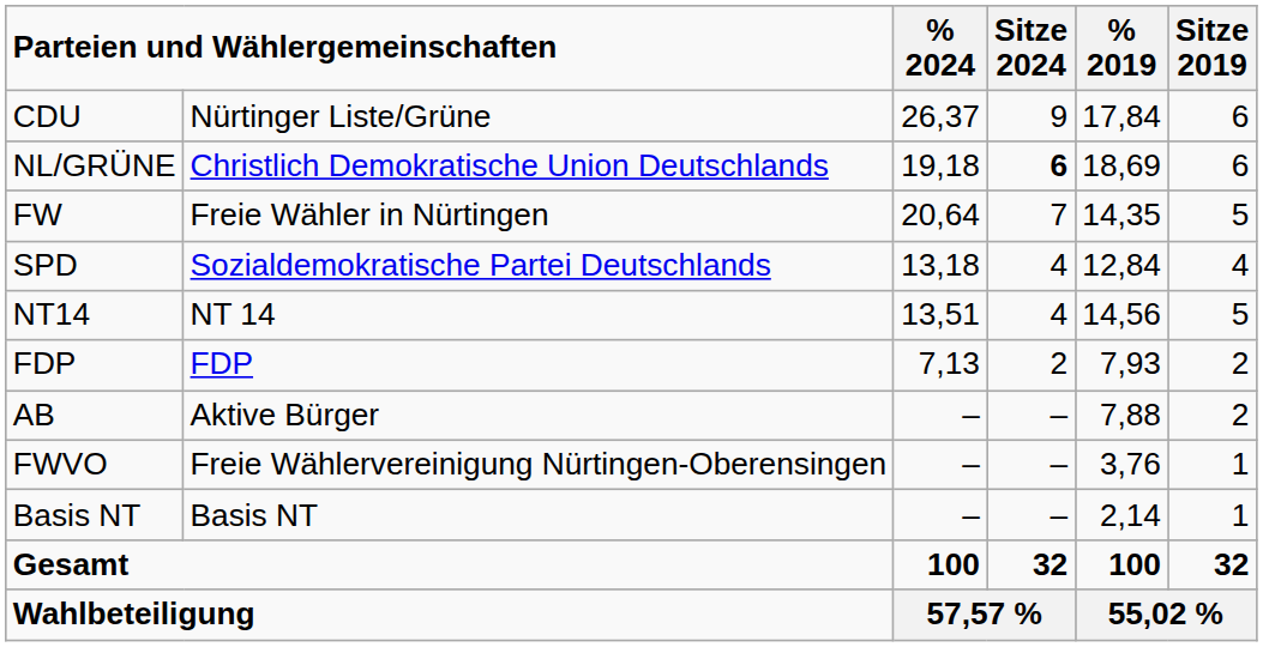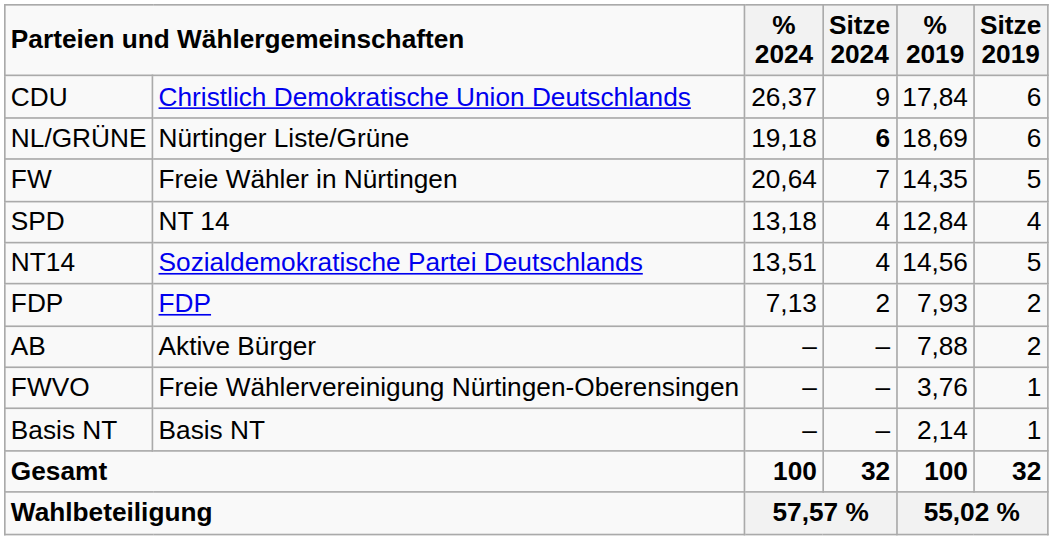CDU | column 2: Nürtinger Liste/Grüne -> Christlich Demokratische Union Deutschlands
NL/GRÜNE | column 2: Christlich Demokratische Union Deutschlands -> Nürtinger Liste/Grüne
SPD | column 2: Sozialdemokratische Partei Deutschlands -> NT 14
NT14 | column 2: NT 14 -> Sozialdemokratische Partei Deutschlands
